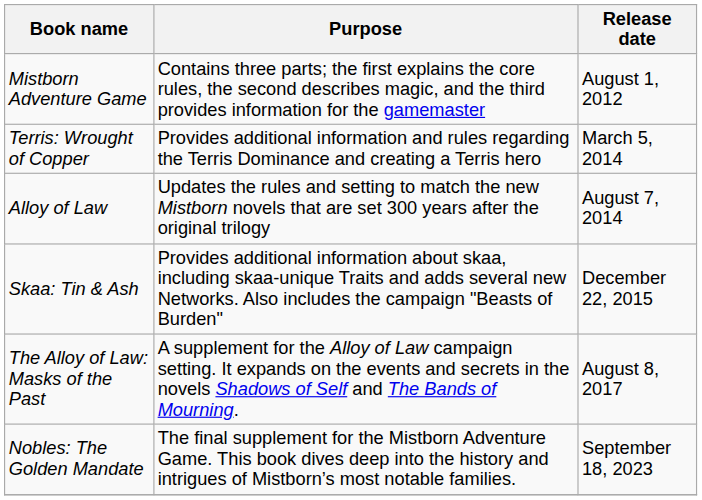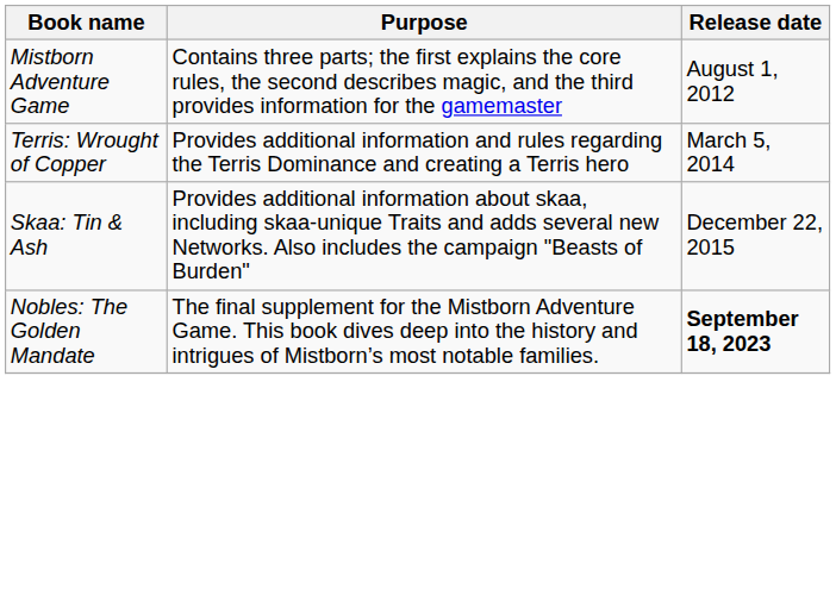- row: Alloy of Law | Updates the rules and setting to match the new Mistborn novels that are set 300 years after the original trilogy | August 7, 2014
- row: The Alloy of Law: Masks of the Past | A supplement for the Alloy of Law campaign setting. It expands on the events and secrets in the novels Shadows of Self and The Bands of Mourning. | August 8, 2017
Nobles: The Golden Mandate | Release date: normal -> bold
